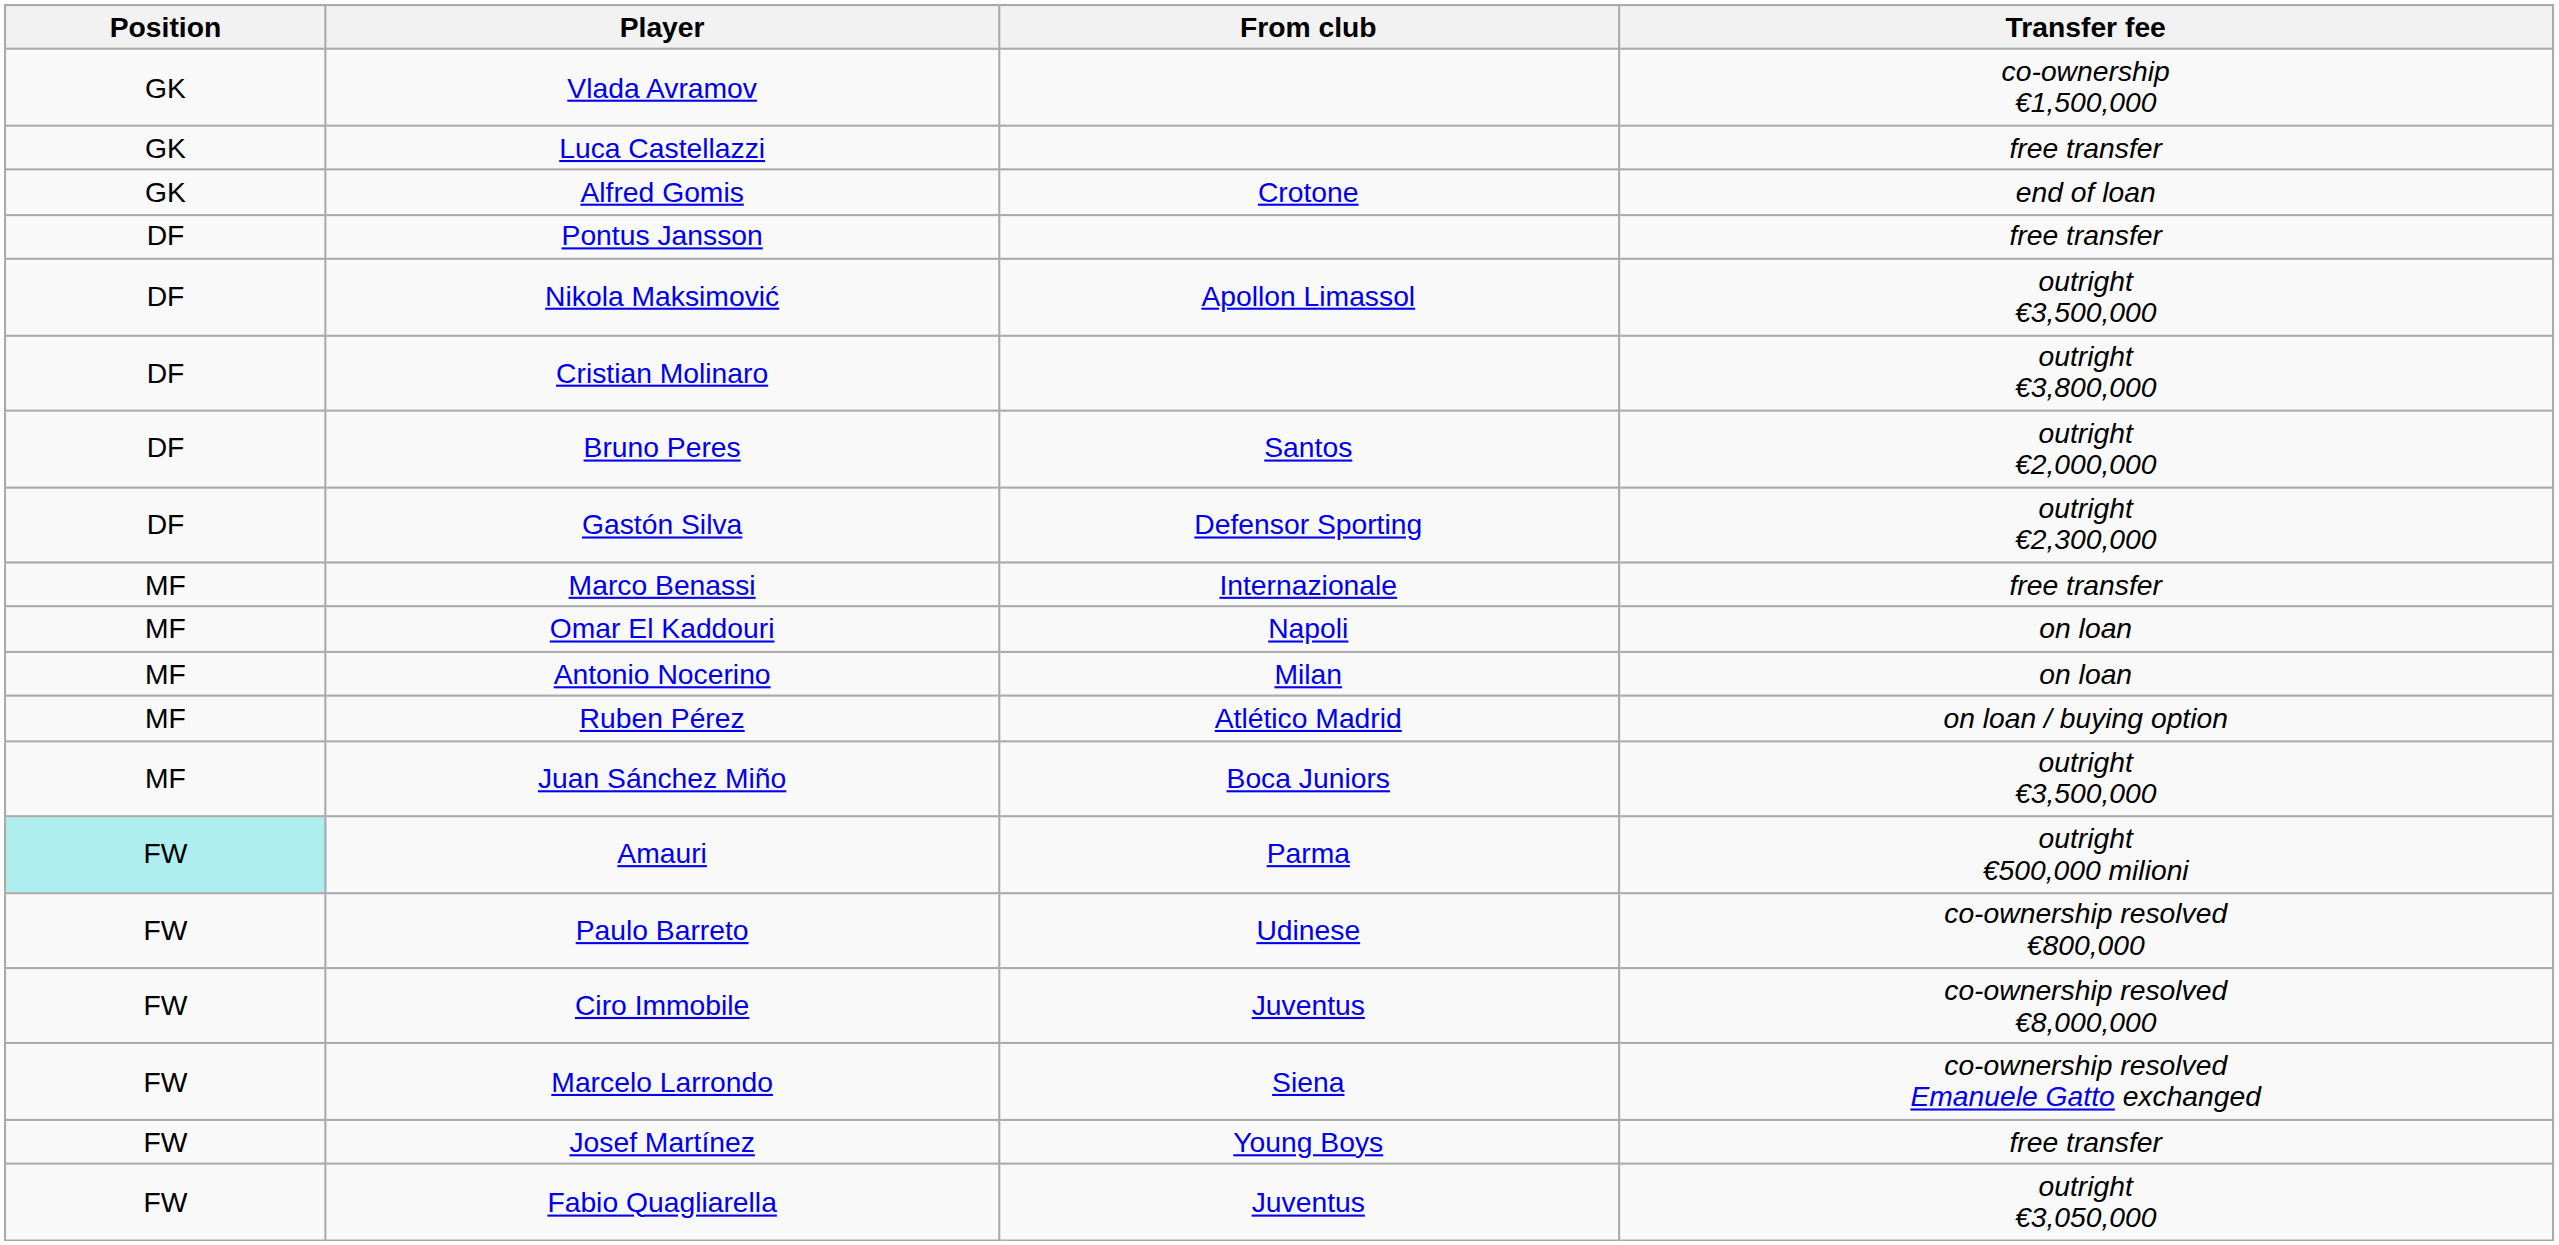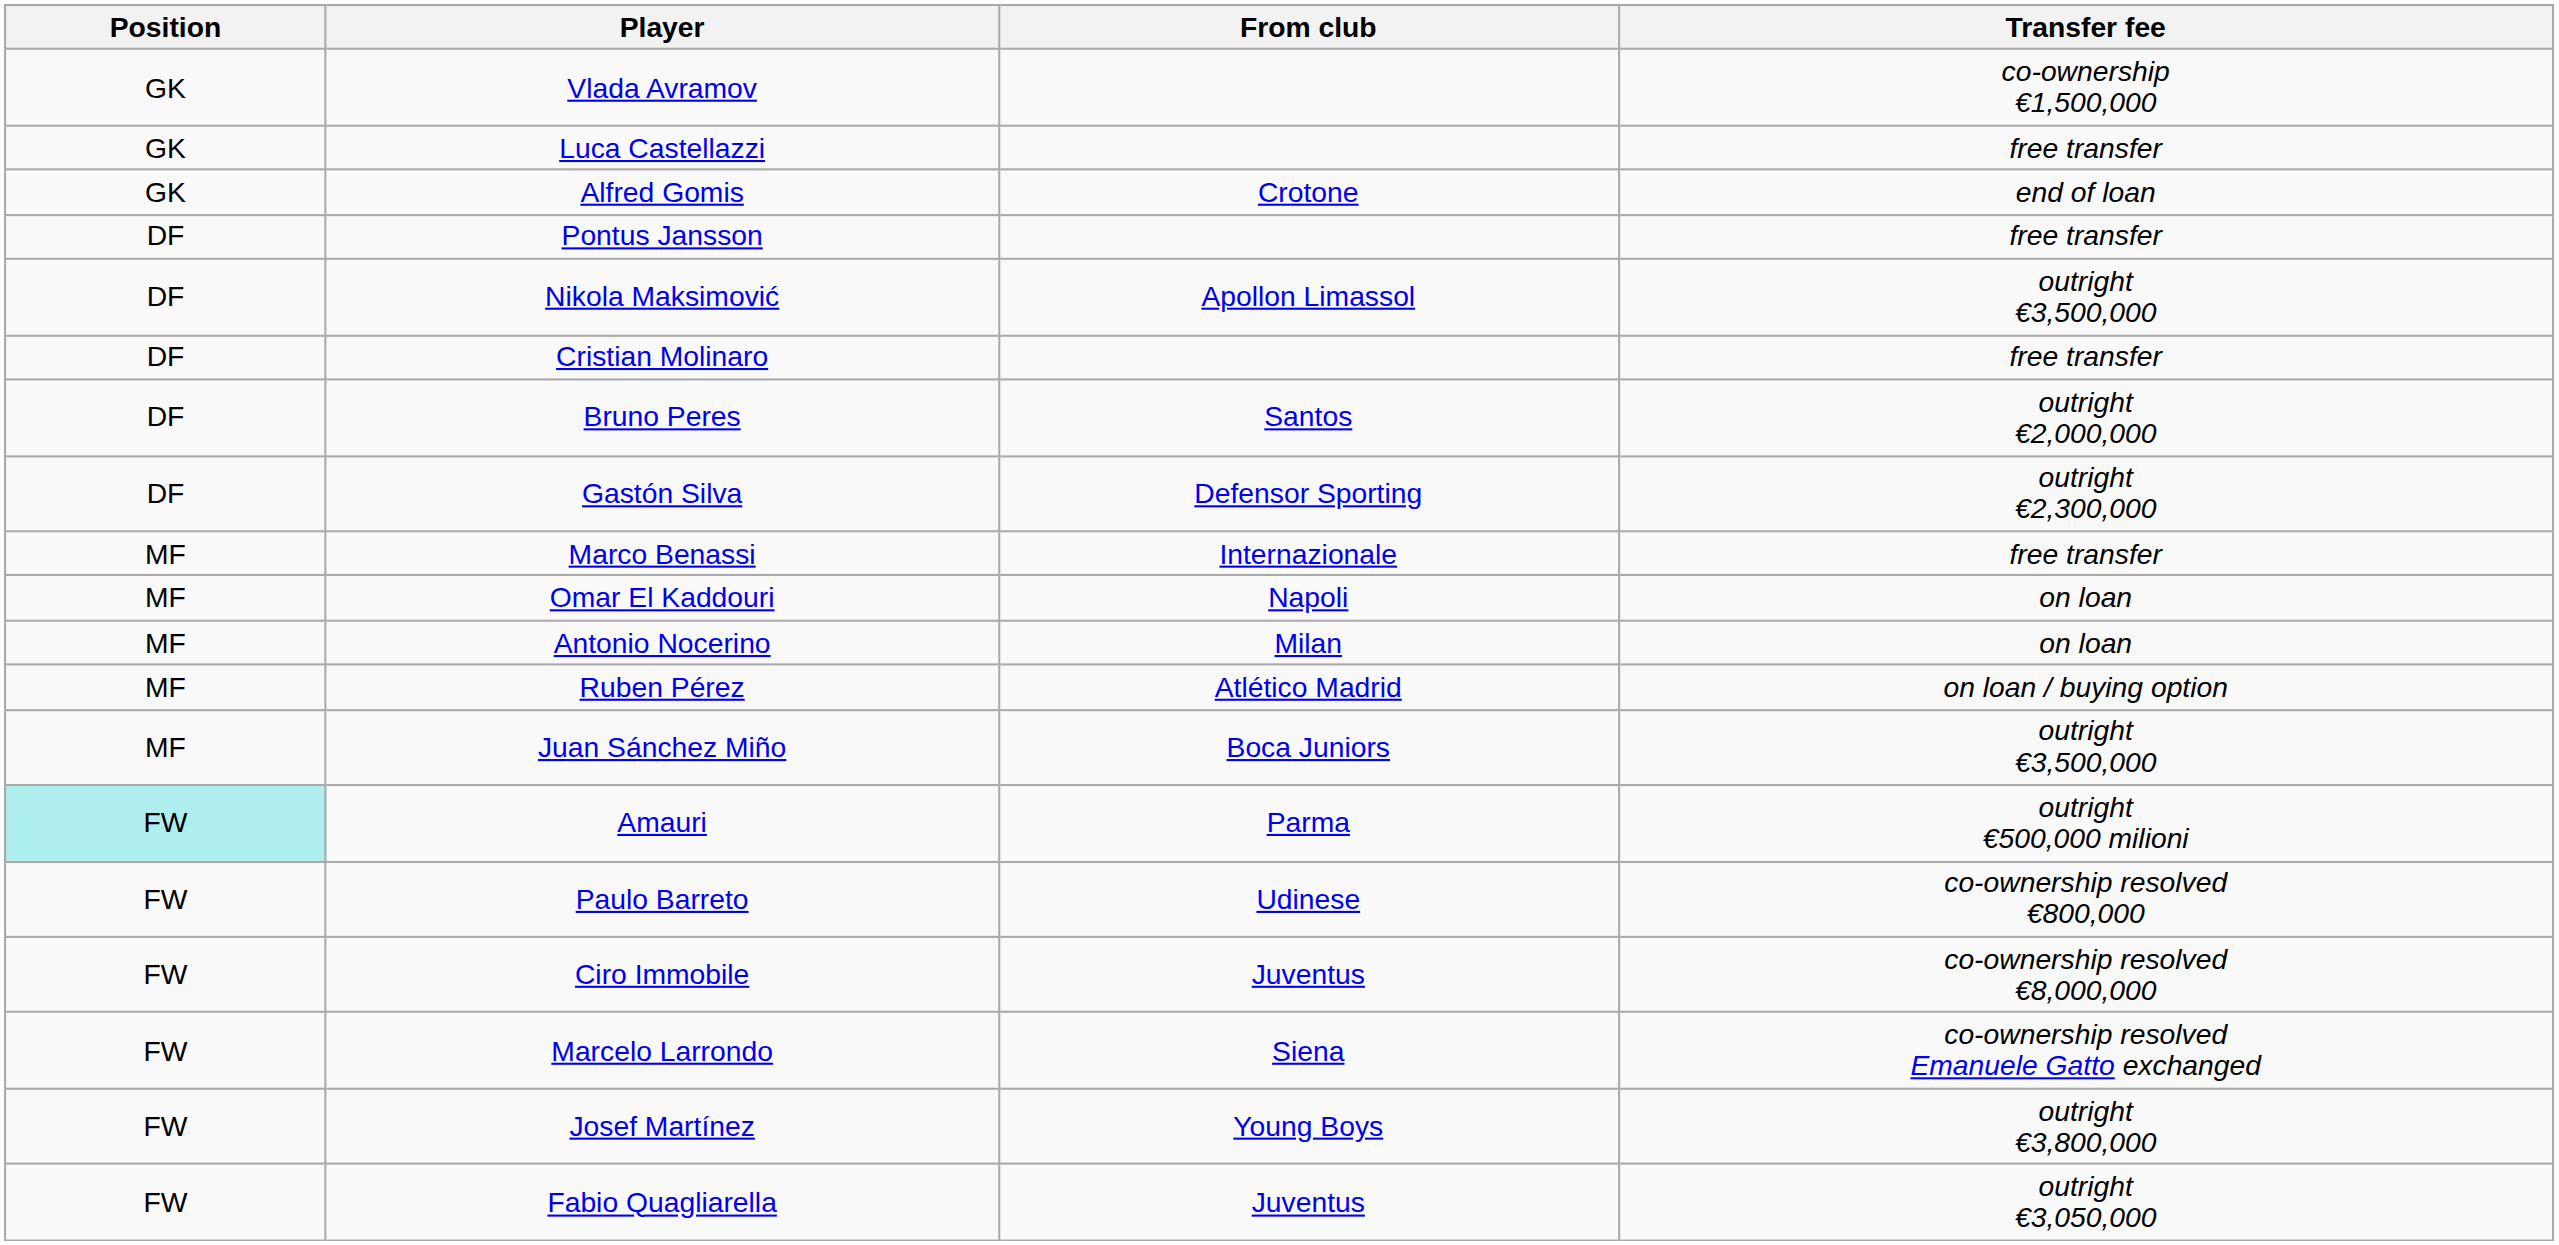Cristian Molinaro | Transfer fee: outright €3,800,000 -> free transfer
Josef Martínez | Transfer fee: free transfer -> outright €3,800,000
